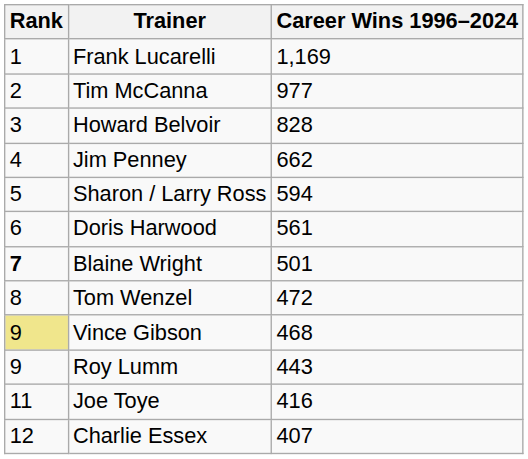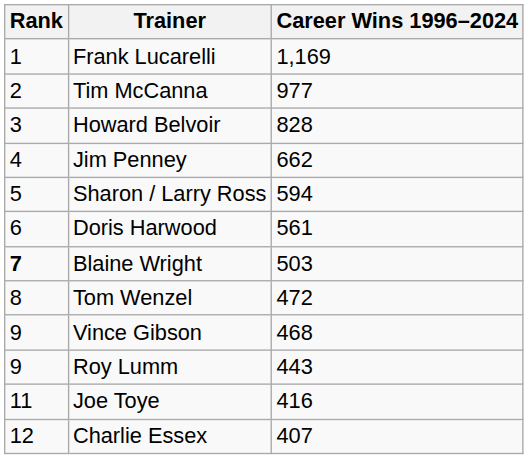Blaine Wright | Career Wins 1996–2024: 501 -> 503
Vince Gibson | Rank: khaki background -> no background
